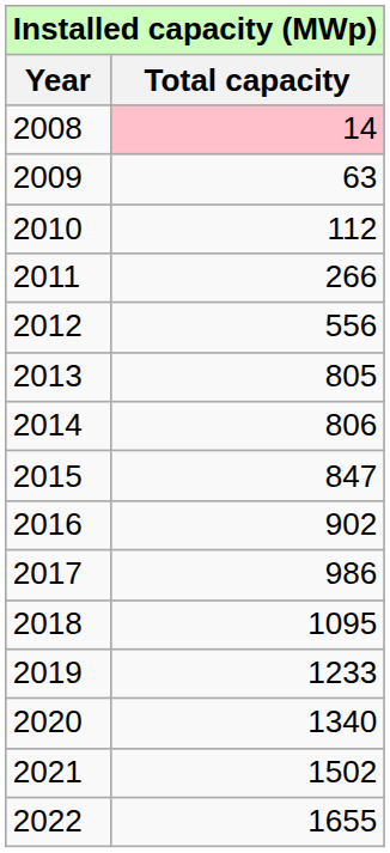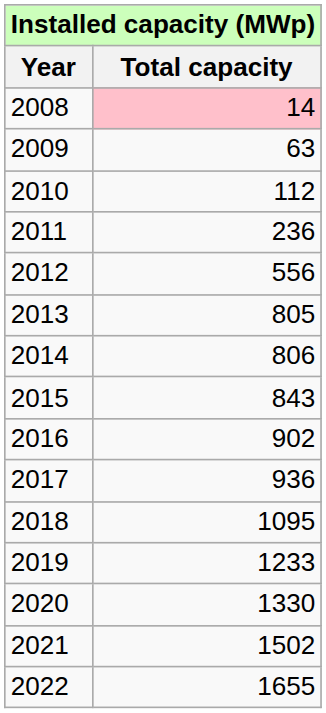2011 | Total capacity: 266 -> 236
2015 | Total capacity: 847 -> 843
2017 | Total capacity: 986 -> 936
2020 | Total capacity: 1340 -> 1330
